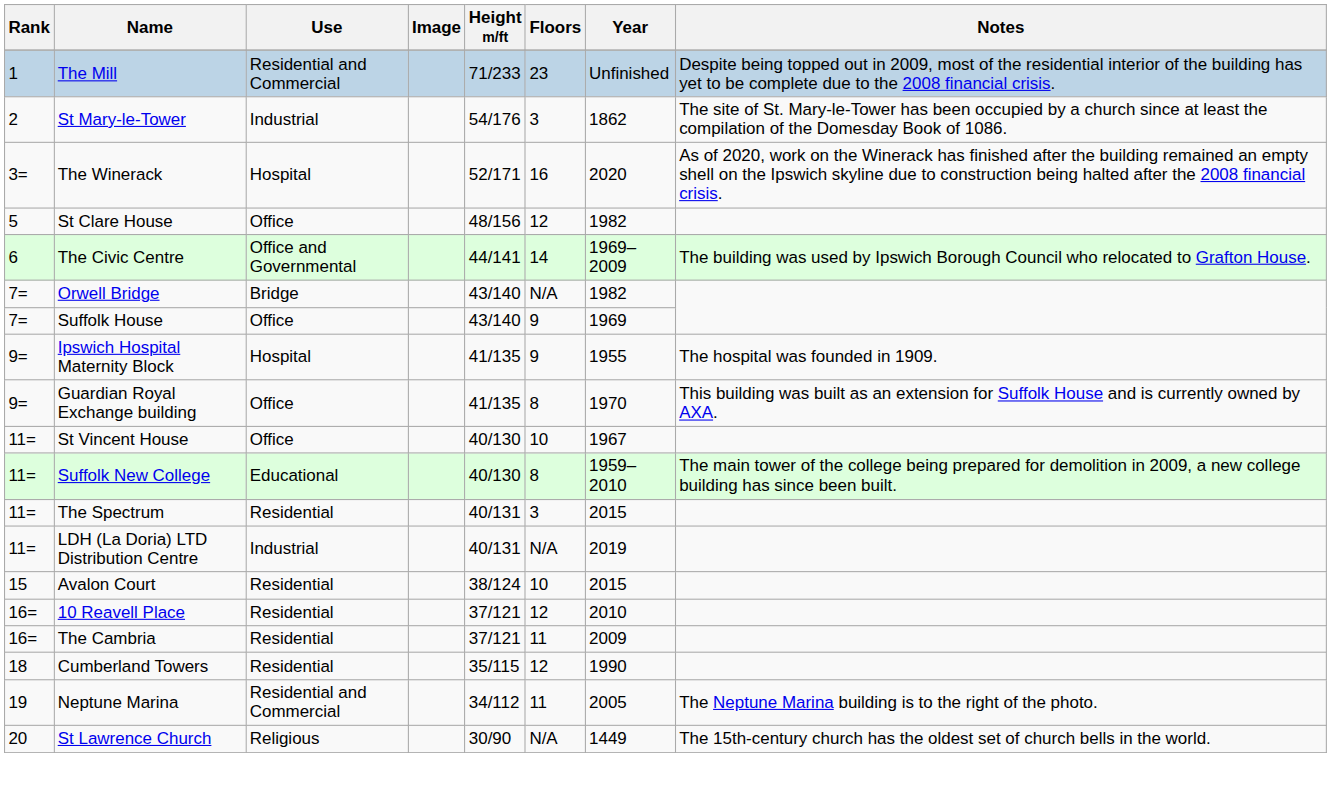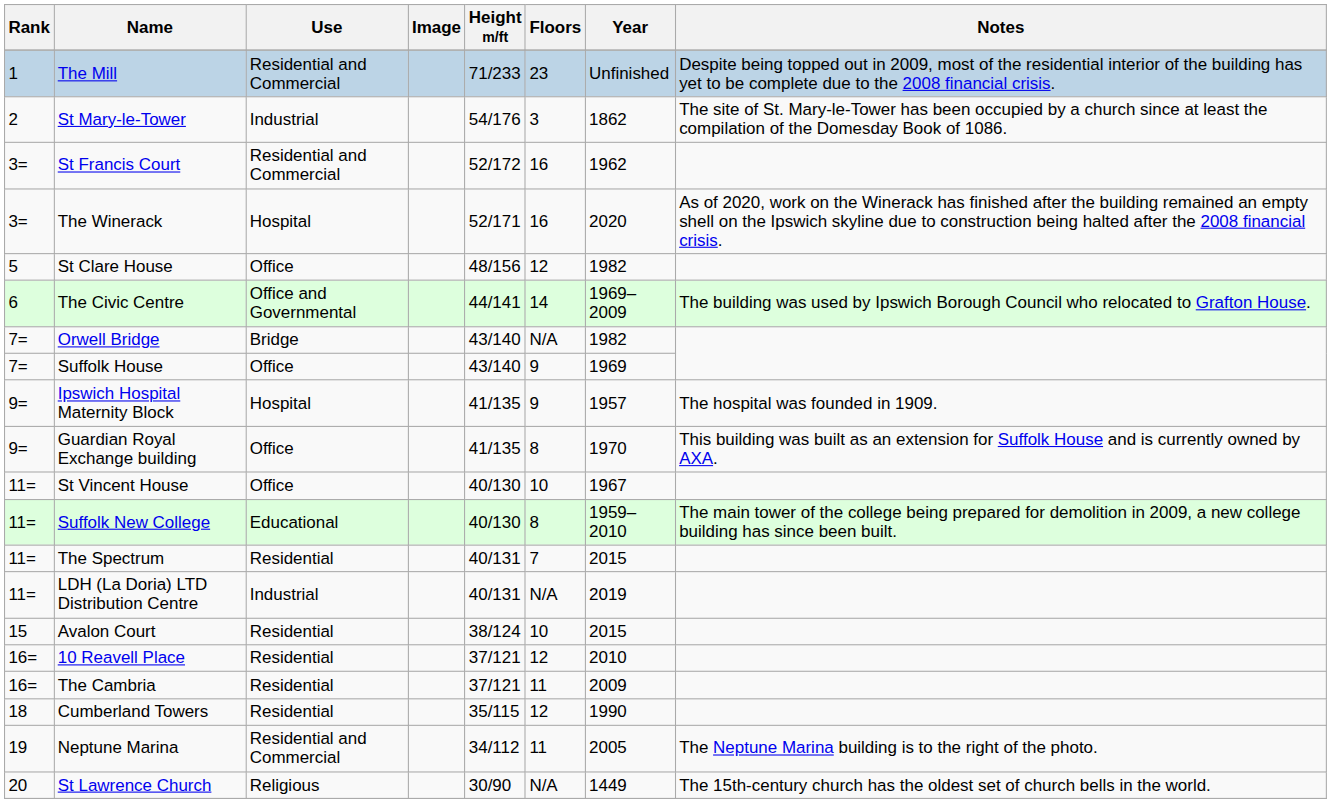+ row: 3= | St Francis Court | Residential and Commercial | 52/172 | 16 | 1962
Ipswich Hospital Maternity Block | Year: 1955 -> 1957
The Spectrum | Floors: 3 -> 7
